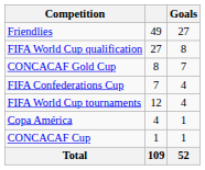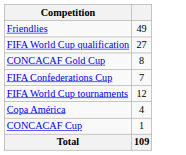- column: Goals | 27 | 8 | 7 | 4 | 4 | 1 | 1 | 52
